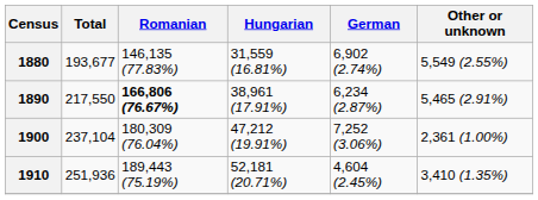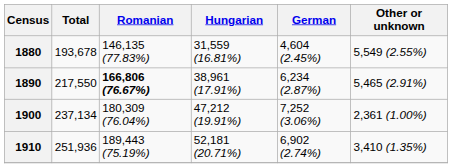1880 | Total: 193,677 -> 193,678
1880 | German: 6,902 (2.74%) -> 4,604 (2.45%)
1900 | Total: 237,104 -> 237,134
1910 | German: 4,604 (2.45%) -> 6,902 (2.74%)
